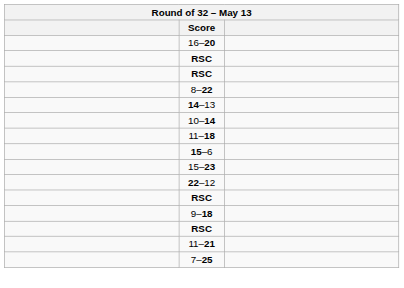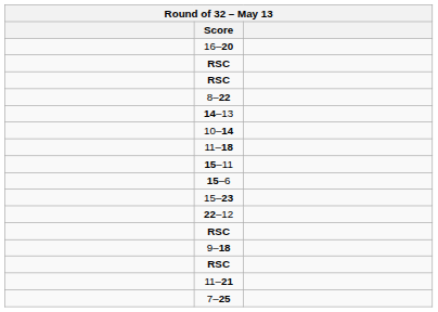+ row: 15–11
